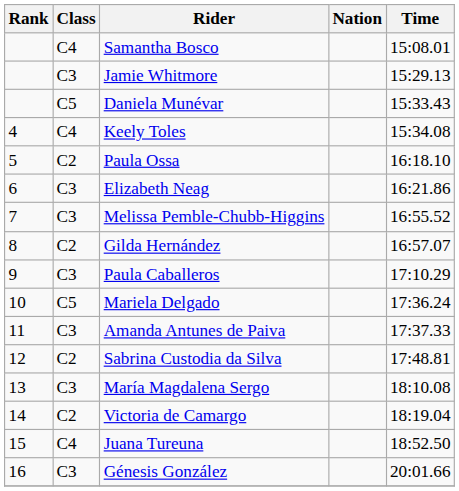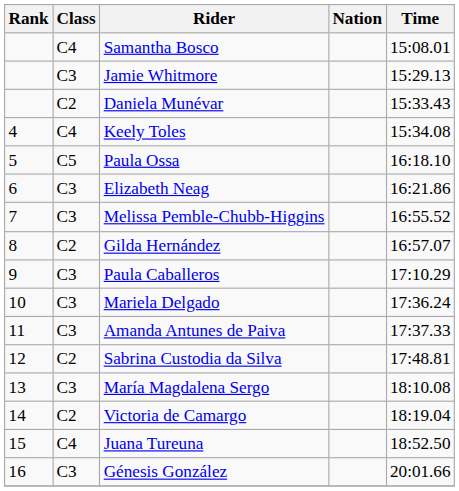Daniela Munévar | Class: C5 -> C2
Paula Ossa | Class: C2 -> C5
Mariela Delgado | Class: C5 -> C3
